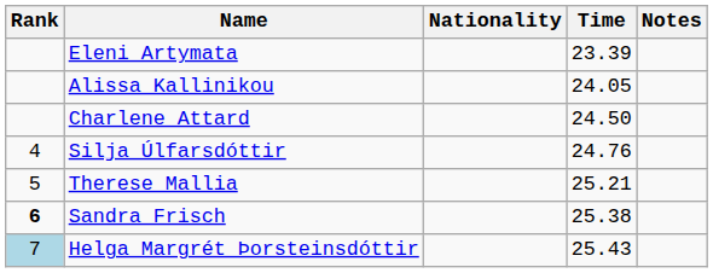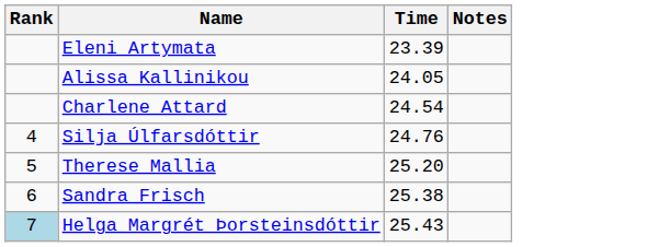- column: Nationality
Charlene Attard | Time: 24.50 -> 24.54
Therese Mallia | Time: 25.21 -> 25.20
Sandra Frisch | Rank: bold -> normal
